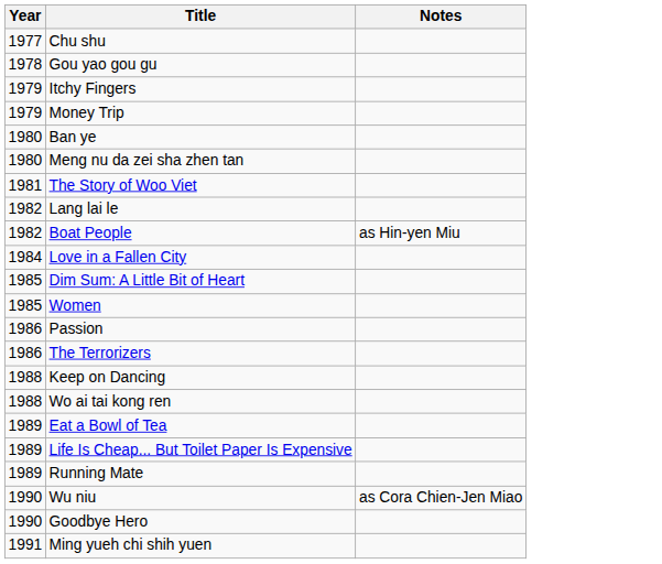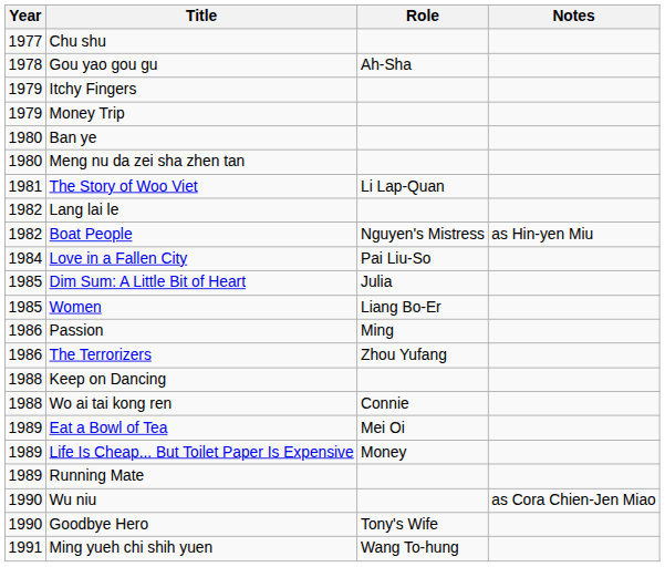+ column: Role | Ah-Sha | Li Lap-Quan | Nguyen's Mistress | Pai Liu-So | Julia | Liang Bo-Er | Ming | Zhou Yufang | Connie | Mei Oi | Money | Tony's Wife | Wang To-hung
